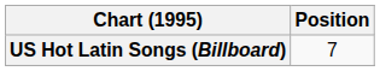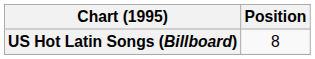US Hot Latin Songs (Billboard) | Position: 7 -> 8
